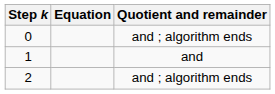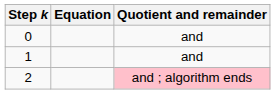0 | Quotient and remainder: and ; algorithm ends -> and
2 | Quotient and remainder: no background -> pink background
